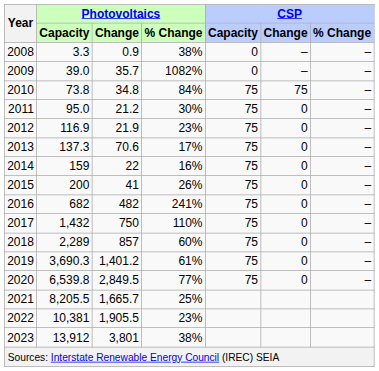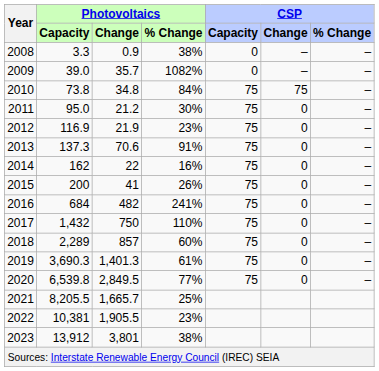2013 | Photovoltaics / % Change: 17% -> 91%
2014 | Photovoltaics / Capacity: 159 -> 162
2016 | Photovoltaics / Capacity: 682 -> 684
2019 | Photovoltaics / Change: 1,401.2 -> 1,401.3
